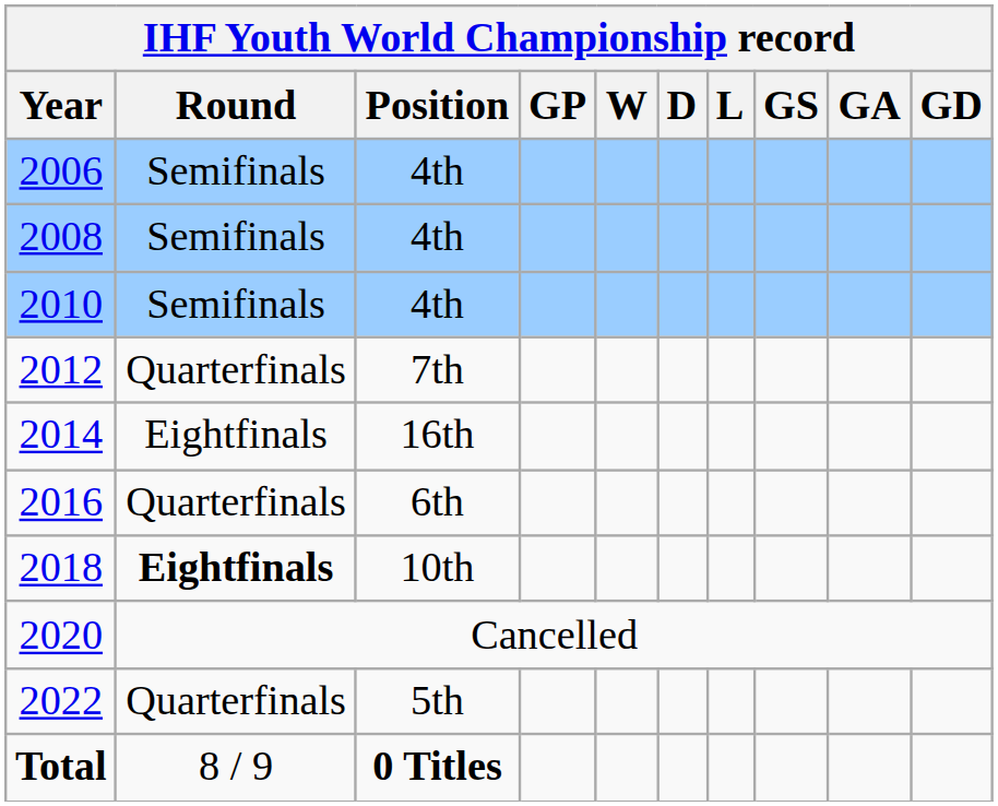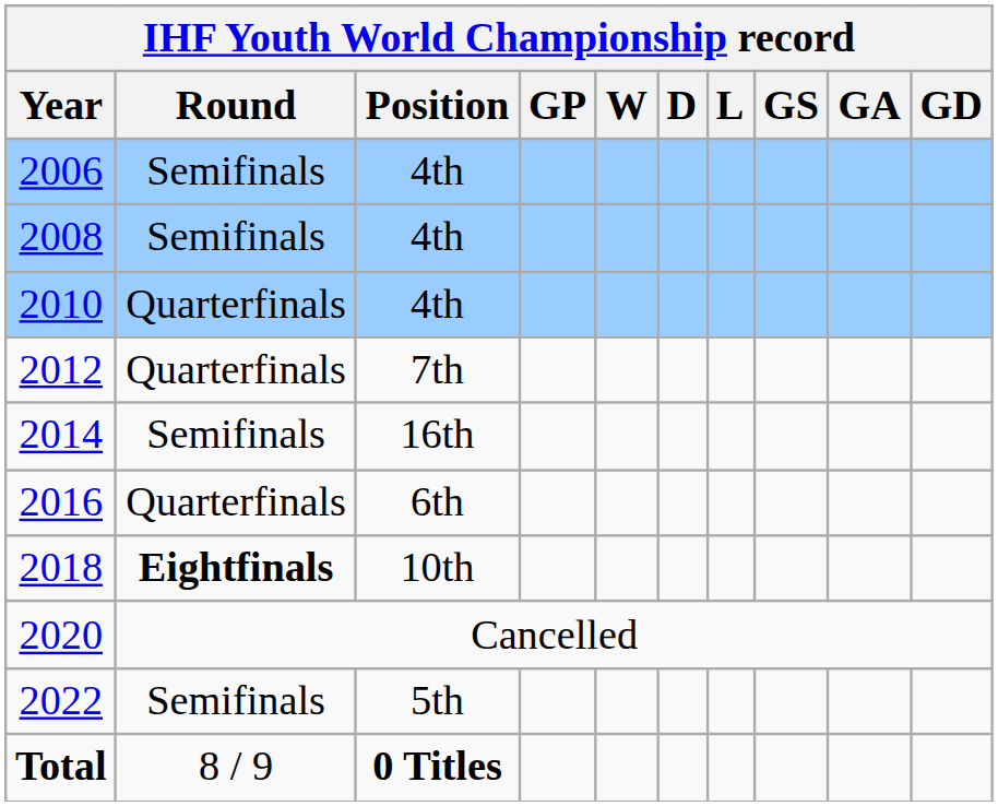2010 | Round: Semifinals -> Quarterfinals
2014 | Round: Eightfinals -> Semifinals
2022 | Round: Quarterfinals -> Semifinals
